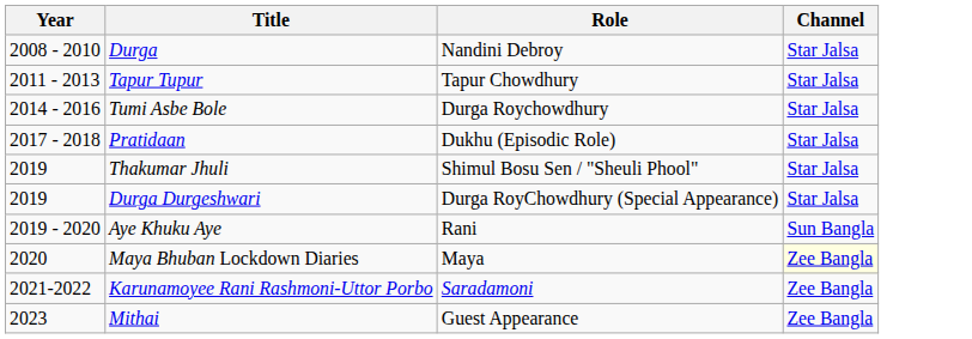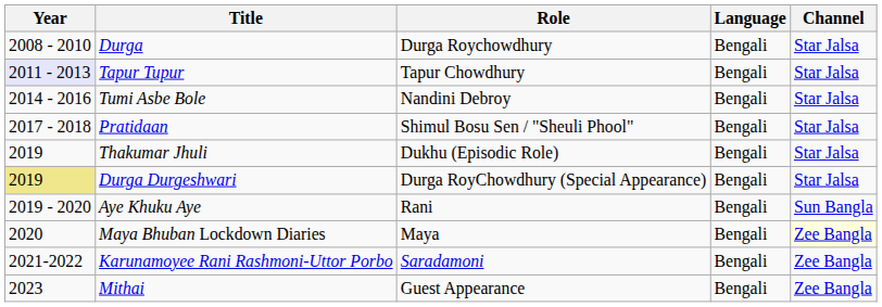+ column: Language | Bengali | Bengali | Bengali | Bengali | Bengali | Bengali | Bengali | Bengali | Bengali | Bengali
Durga | Role: Nandini Debroy -> Durga Roychowdhury
Tapur Tupur | Year: no background -> lavender background
Tumi Asbe Bole | Role: Durga Roychowdhury -> Nandini Debroy
Pratidaan | Role: Dukhu (Episodic Role) -> Shimul Bosu Sen / "Sheuli Phool"
Thakumar Jhuli | Role: Shimul Bosu Sen / "Sheuli Phool" -> Dukhu (Episodic Role)
Durga Durgeshwari | Year: no background -> khaki background
